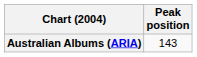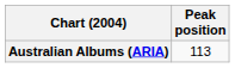Australian Albums (ARIA) | Peak position: 143 -> 113
